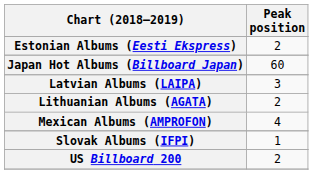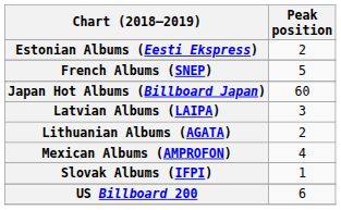+ row: French Albums (SNEP) | 5
US Billboard 200 | Peak position: 2 -> 6
